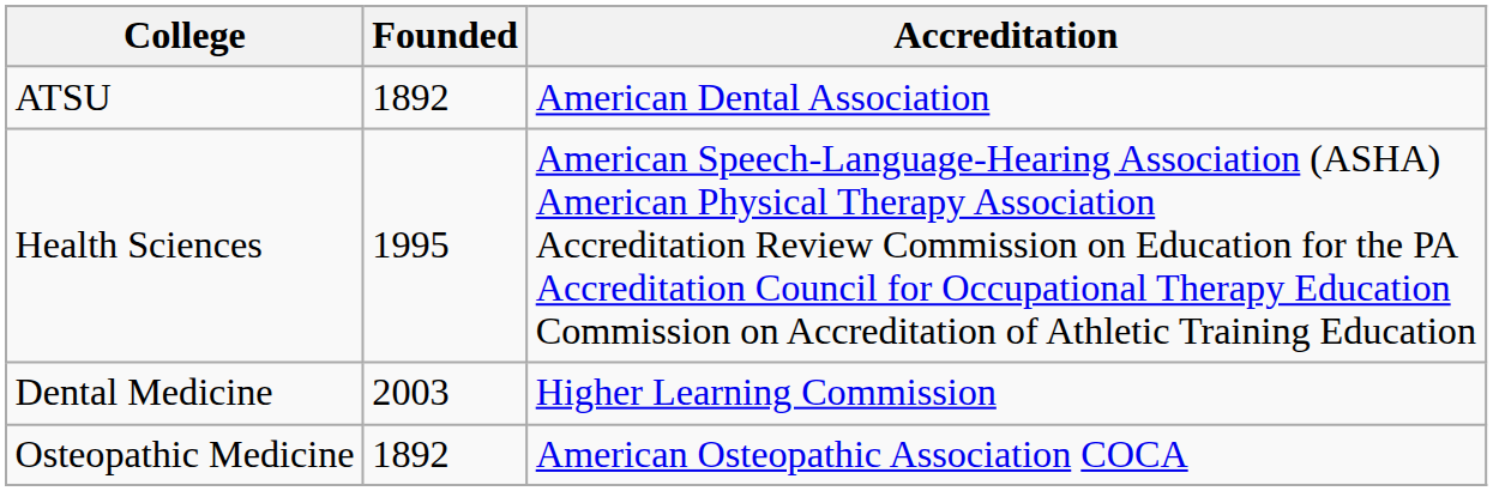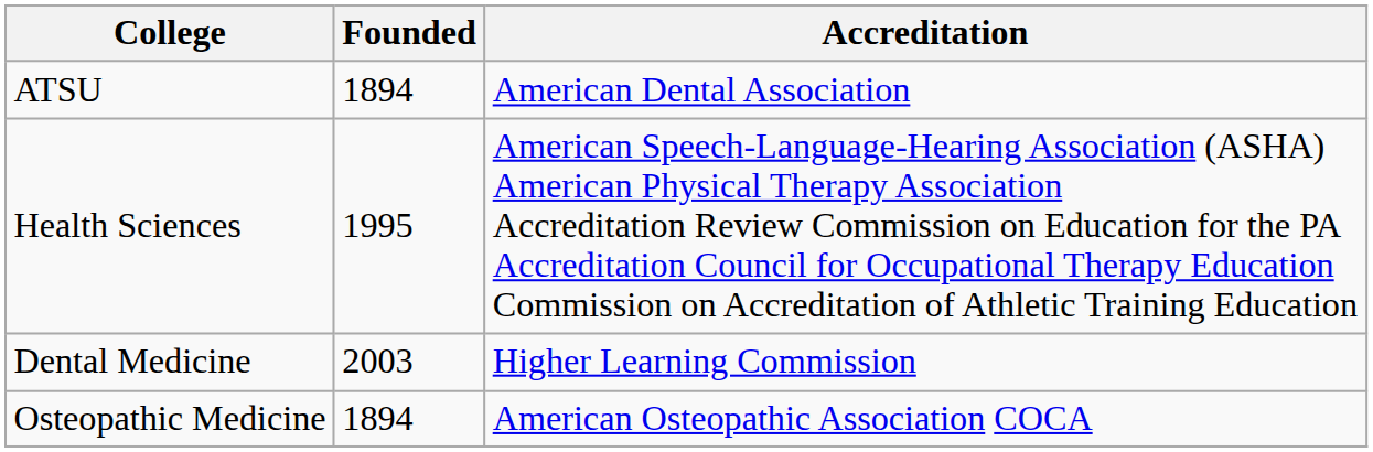ATSU | Founded: 1892 -> 1894
Osteopathic Medicine | Founded: 1892 -> 1894
